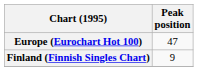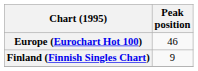Europe (Eurochart Hot 100) | Peak position: 47 -> 46
